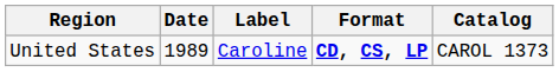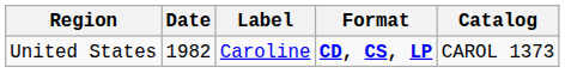United States | Date: 1989 -> 1982
